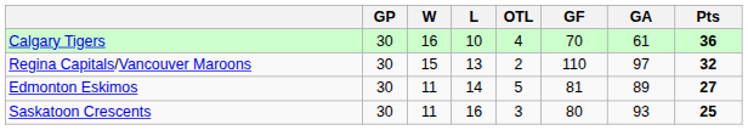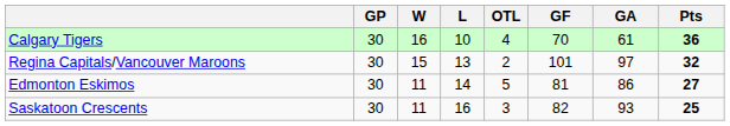Regina Capitals/Vancouver Maroons | GF: 110 -> 101
Edmonton Eskimos | GA: 89 -> 86
Saskatoon Crescents | GF: 80 -> 82
